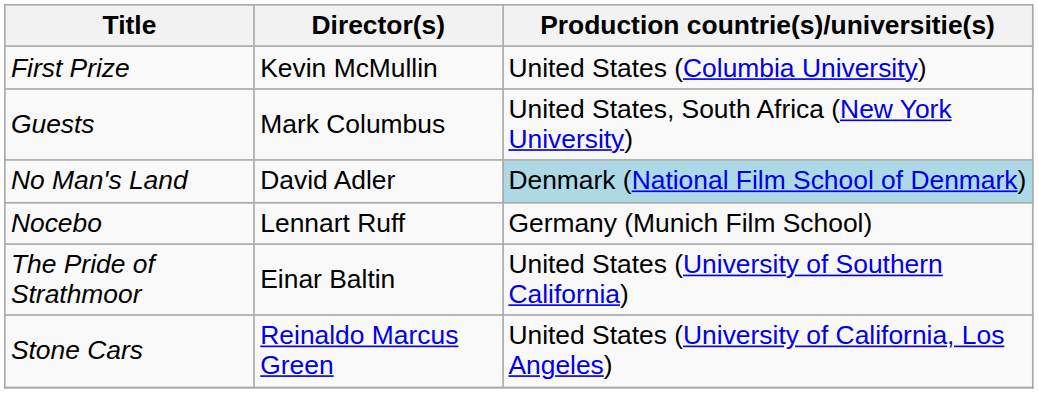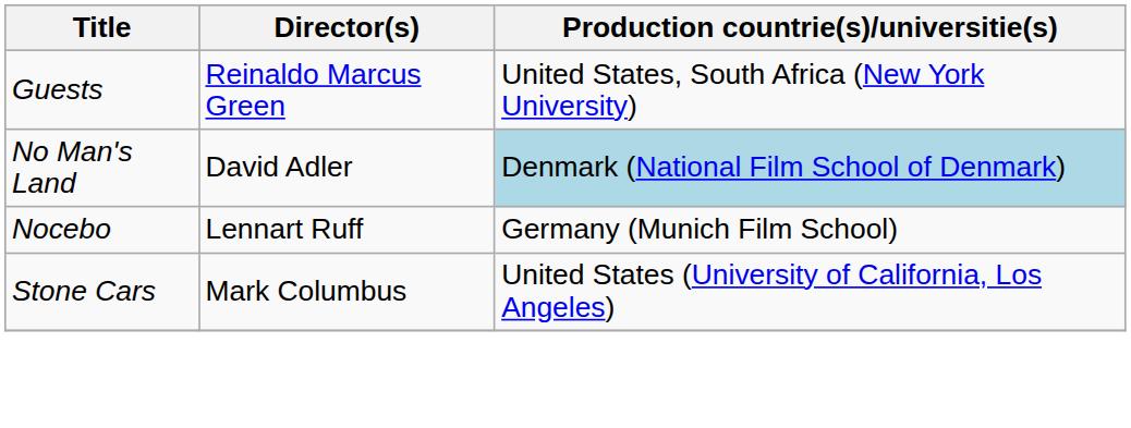- row: First Prize | Kevin McMullin | United States (Columbia University)
Guests | Director(s): Mark Columbus -> Reinaldo Marcus Green
- row: The Pride of Strathmoor | Einar Baltin | United States (University of Southern California)
Stone Cars | Director(s): Reinaldo Marcus Green -> Mark Columbus
